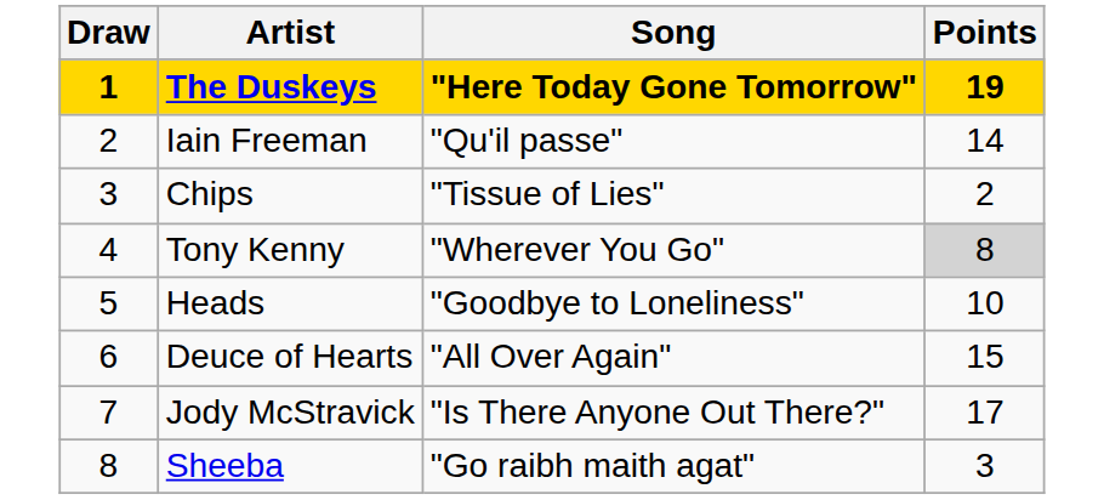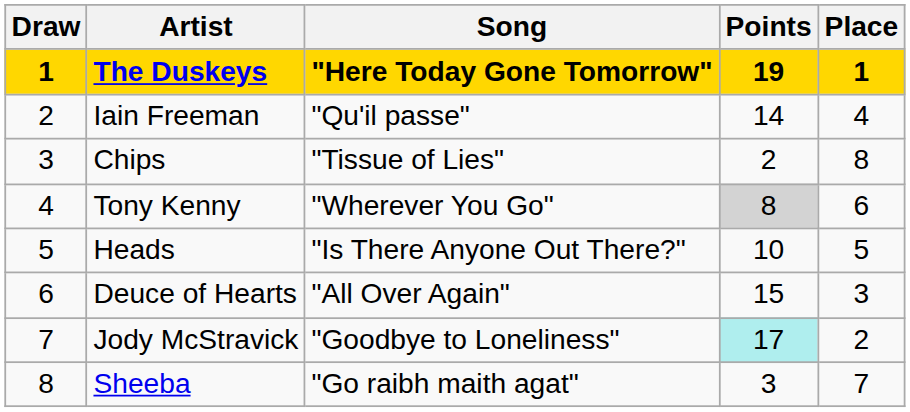+ column: Place | 1 | 4 | 8 | 6 | 5 | 3 | 2 | 7
Heads | Song: "Goodbye to Loneliness" -> "Is There Anyone Out There?"
Jody McStravick | Song: "Is There Anyone Out There?" -> "Goodbye to Loneliness"
Jody McStravick | Points: no background -> paleturquoise background
